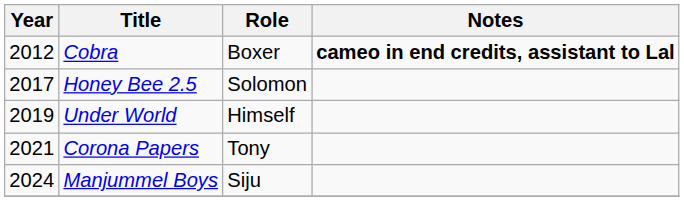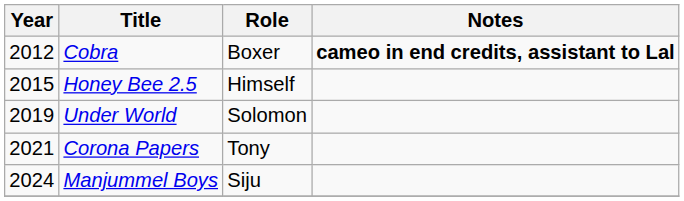Honey Bee 2.5 | Year: 2017 -> 2015
Honey Bee 2.5 | Role: Solomon -> Himself
Under World | Role: Himself -> Solomon
